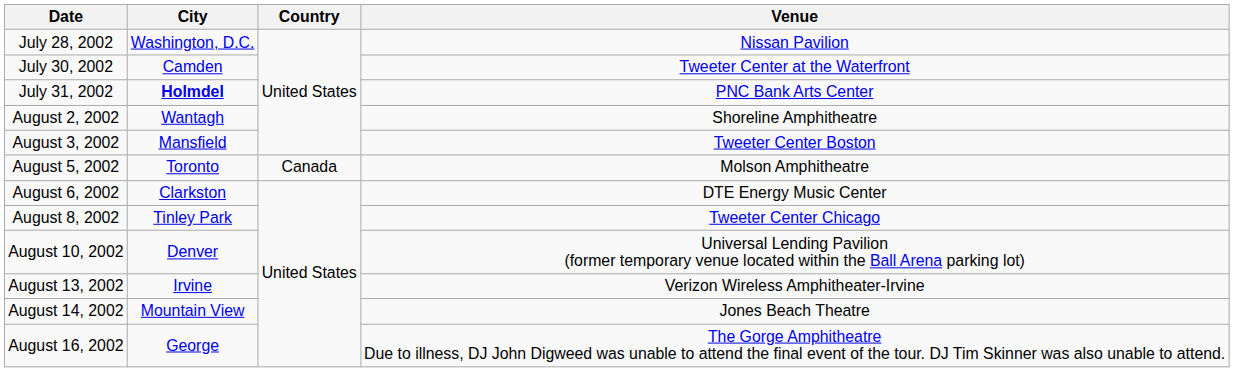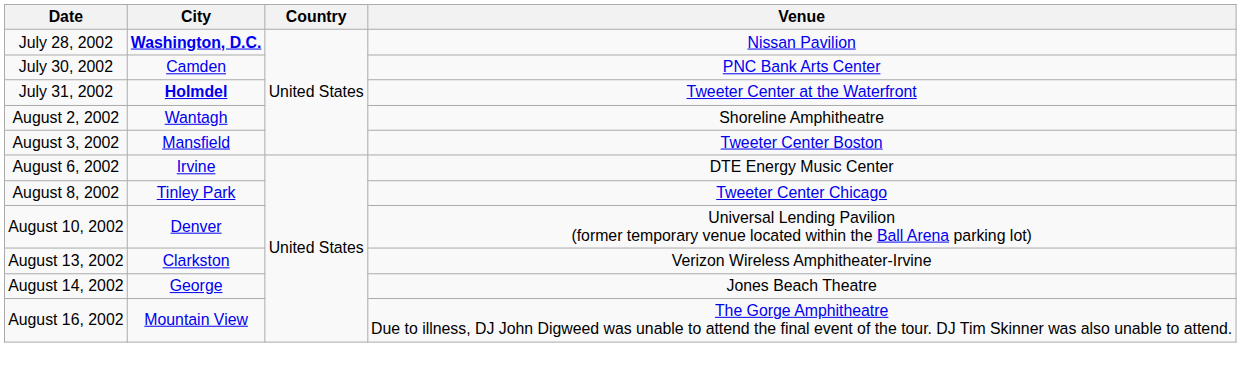July 28, 2002 | City: normal -> bold
July 30, 2002 | Venue: Tweeter Center at the Waterfront -> PNC Bank Arts Center
July 31, 2002 | Venue: PNC Bank Arts Center -> Tweeter Center at the Waterfront
- row: August 5, 2002 | Toronto | Canada | Molson Amphitheatre
August 6, 2002 | City: Clarkston -> Irvine
August 13, 2002 | City: Irvine -> Clarkston
August 14, 2002 | City: Mountain View -> George
August 16, 2002 | City: George -> Mountain View
